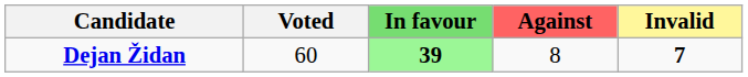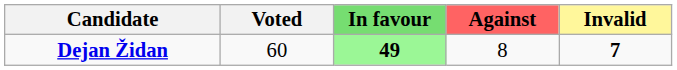Dejan Židan | In favour: 39 -> 49
